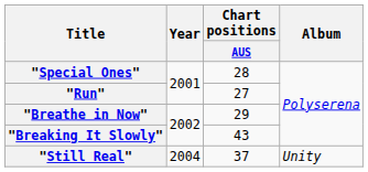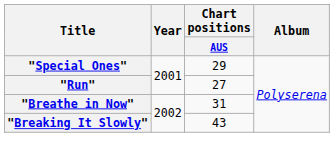"Special Ones" | Chart positions / AUS: 28 -> 29
"Breathe in Now" | Chart positions / AUS: 29 -> 31
- row: "Still Real" | 2004 | 37 | Unity
